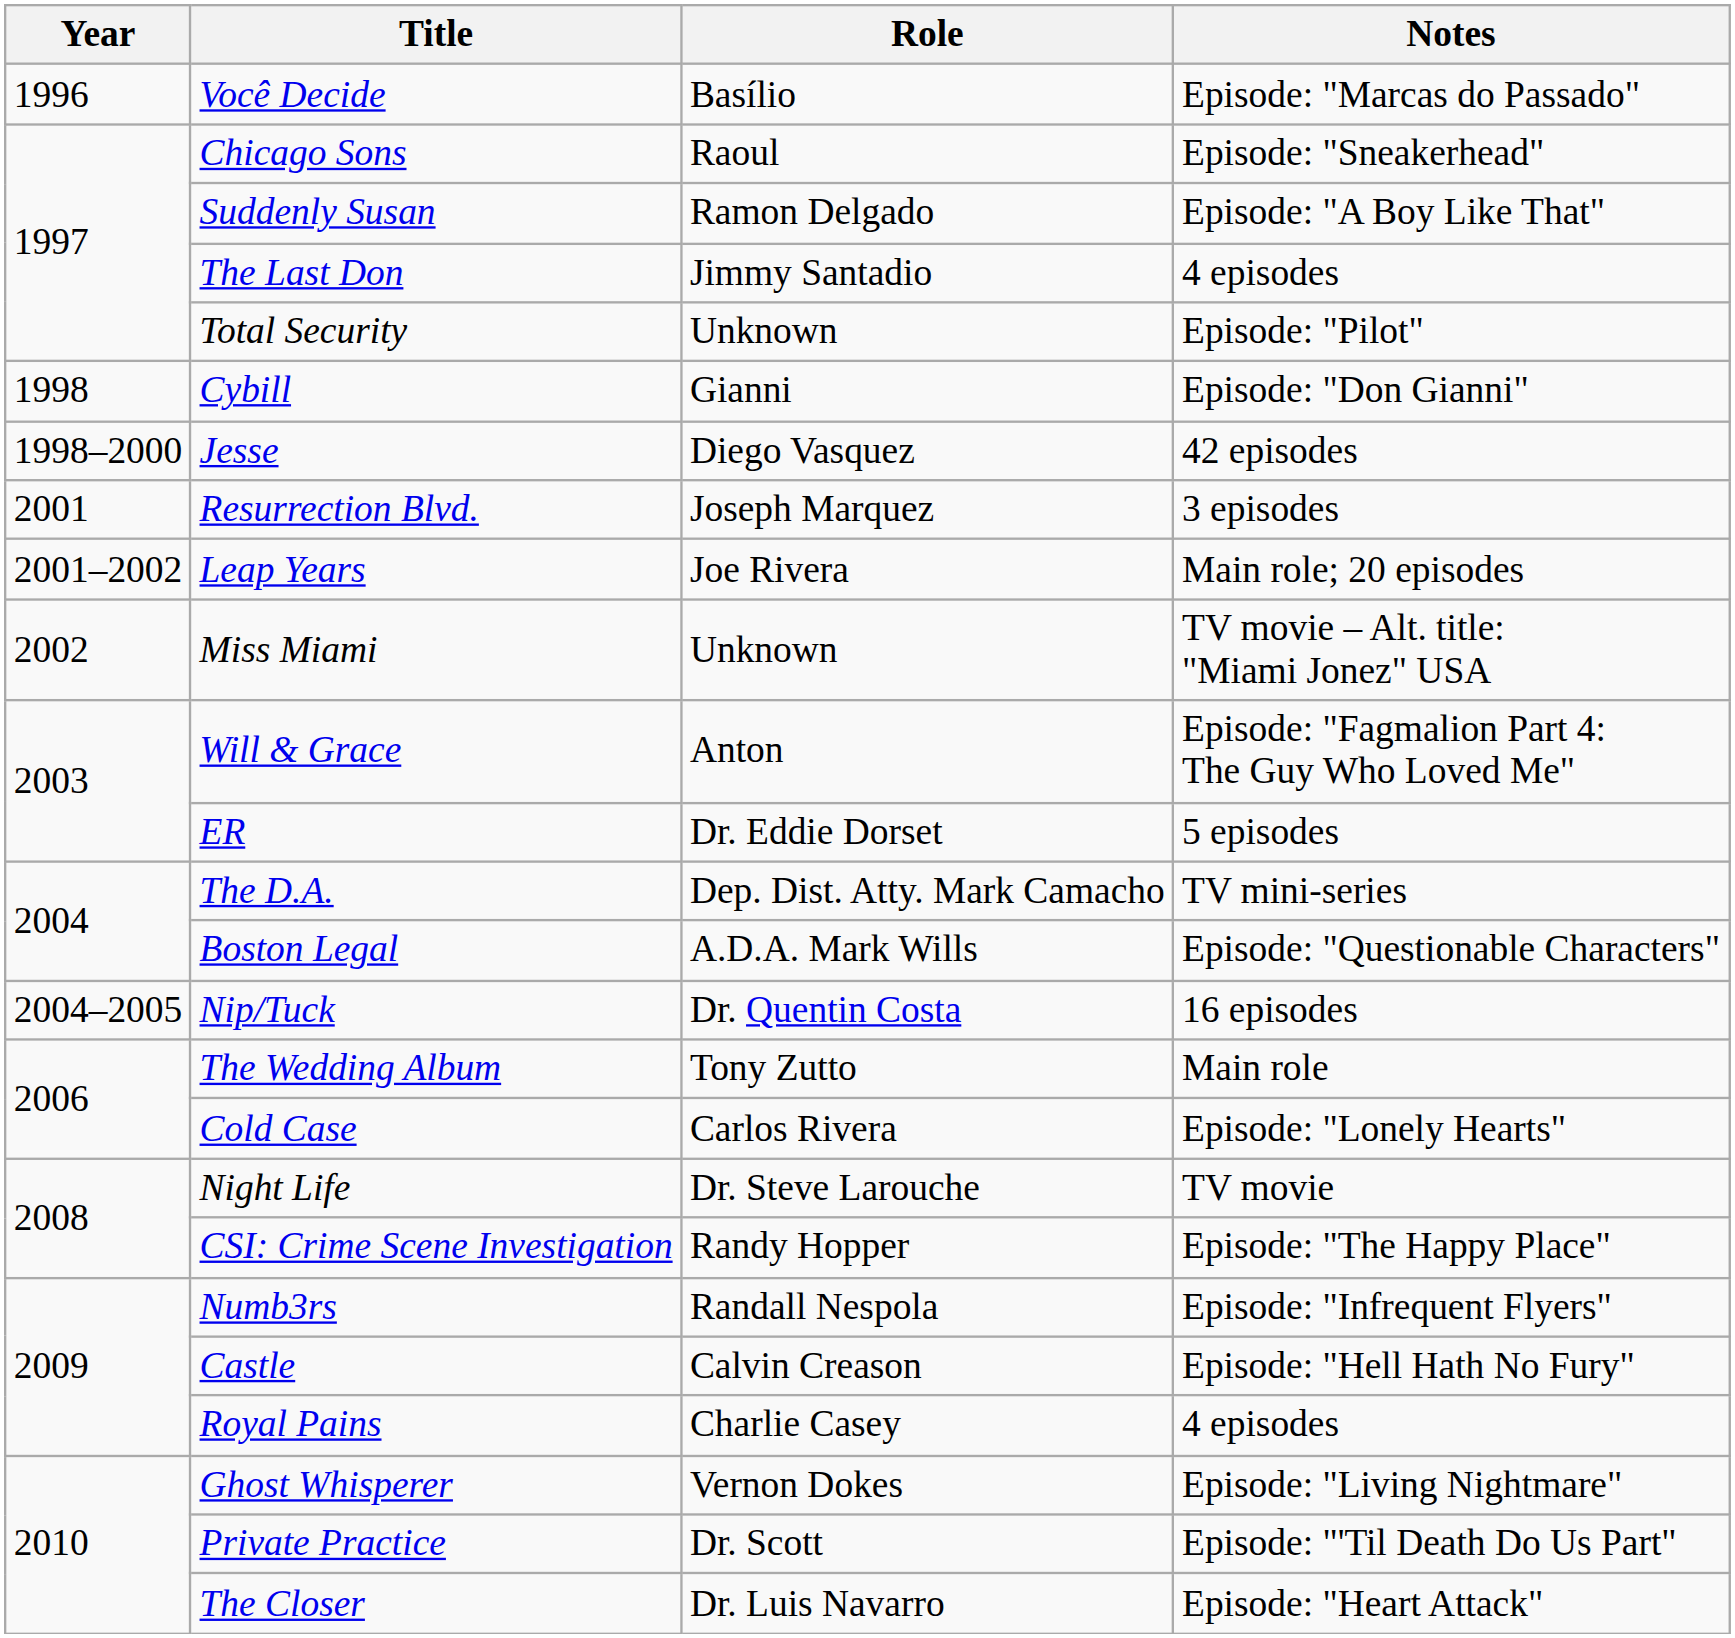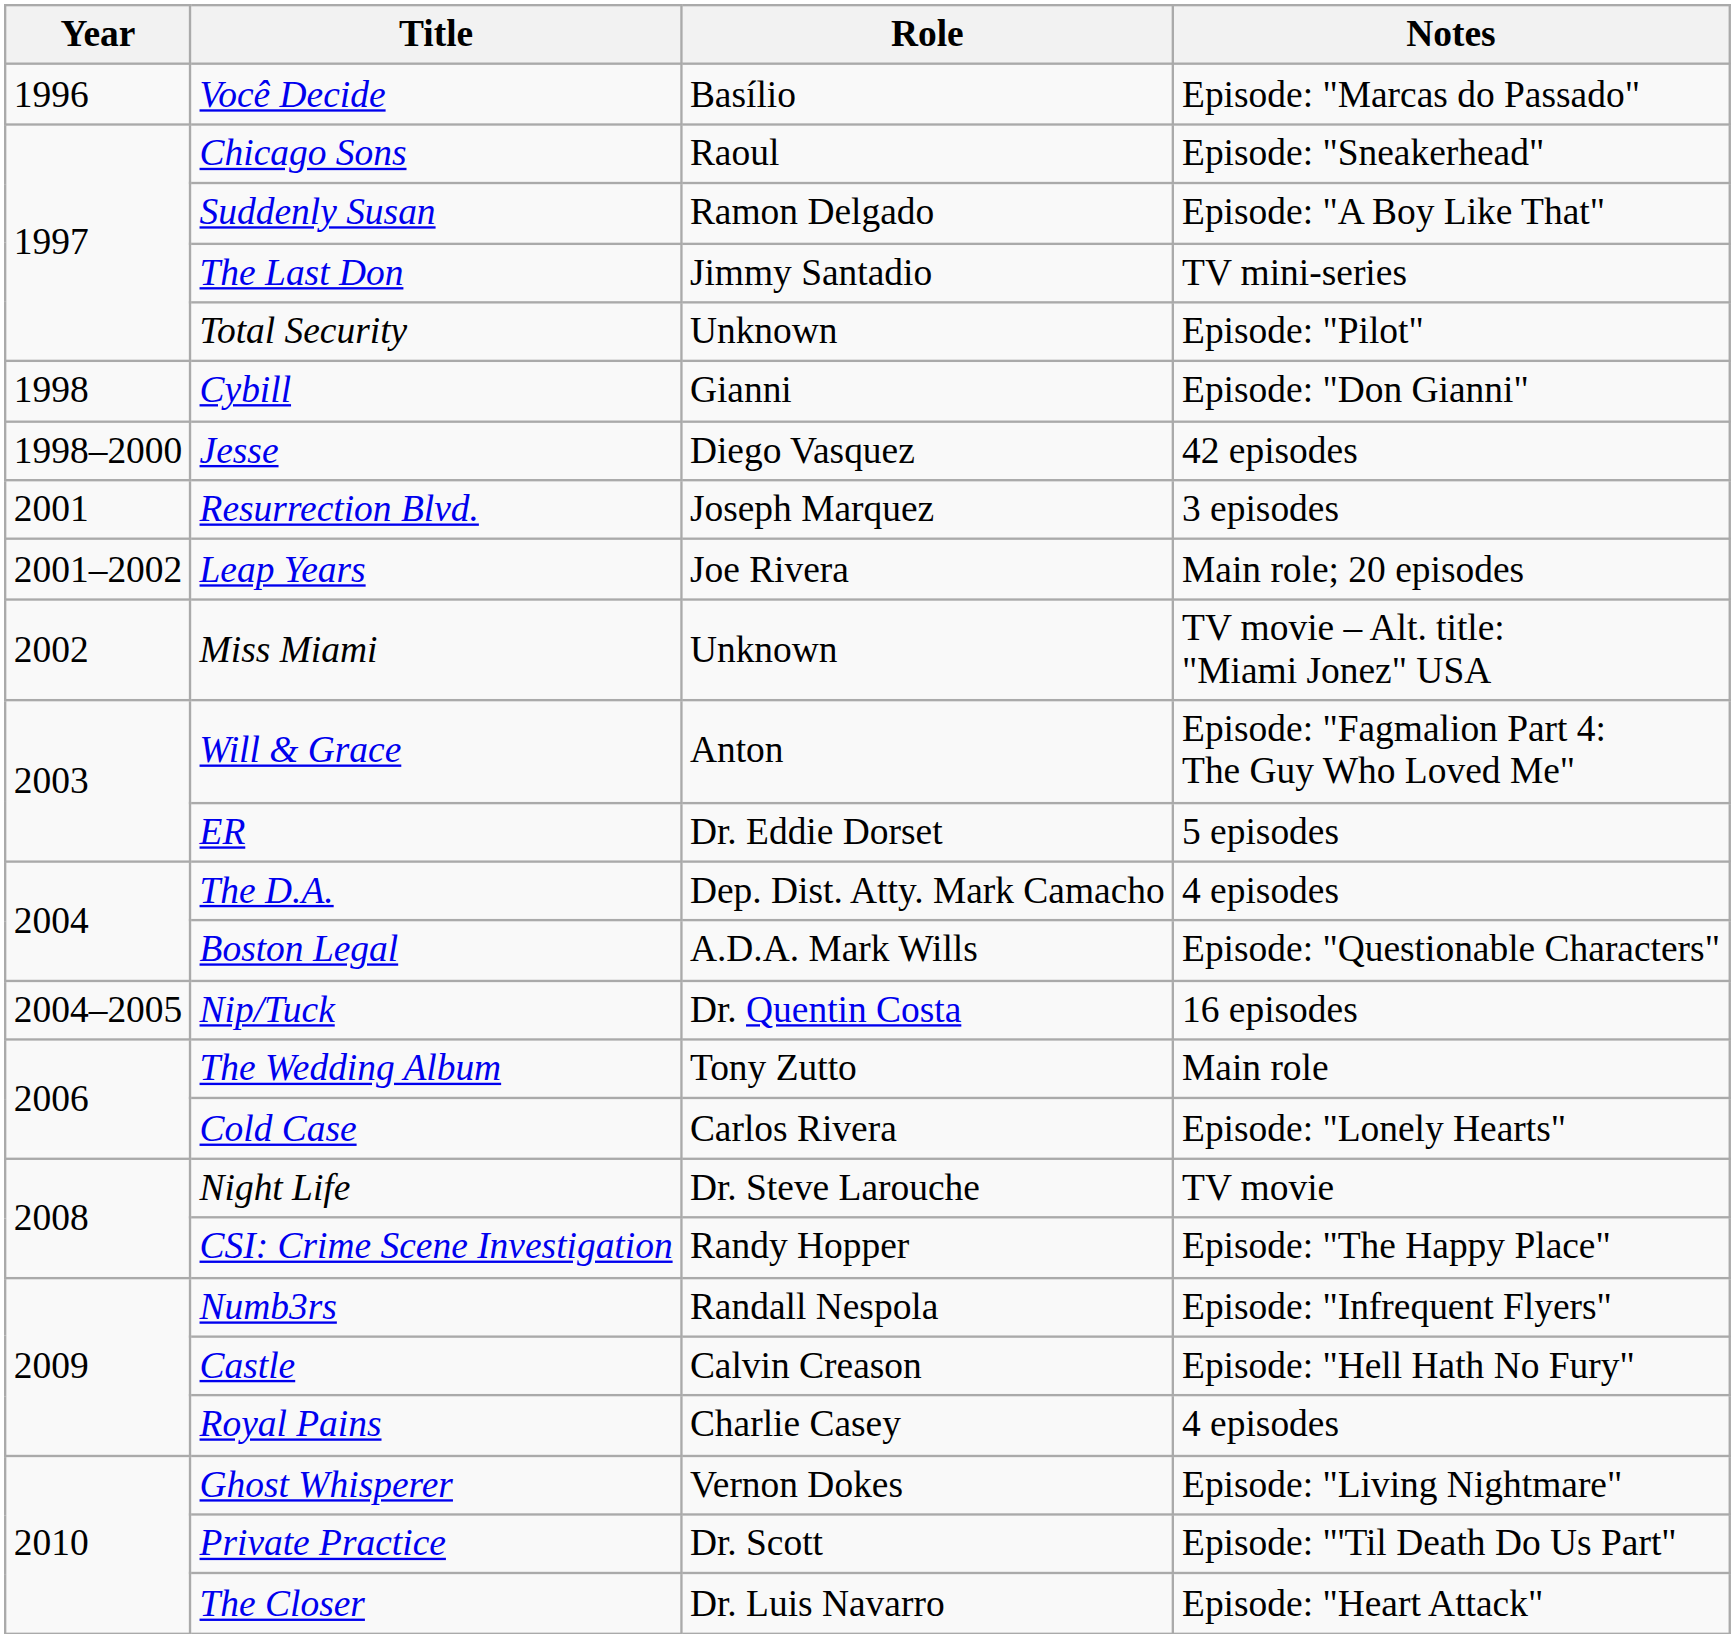The Last Don | Notes: 4 episodes -> TV mini-series
The D.A. | Notes: TV mini-series -> 4 episodes
